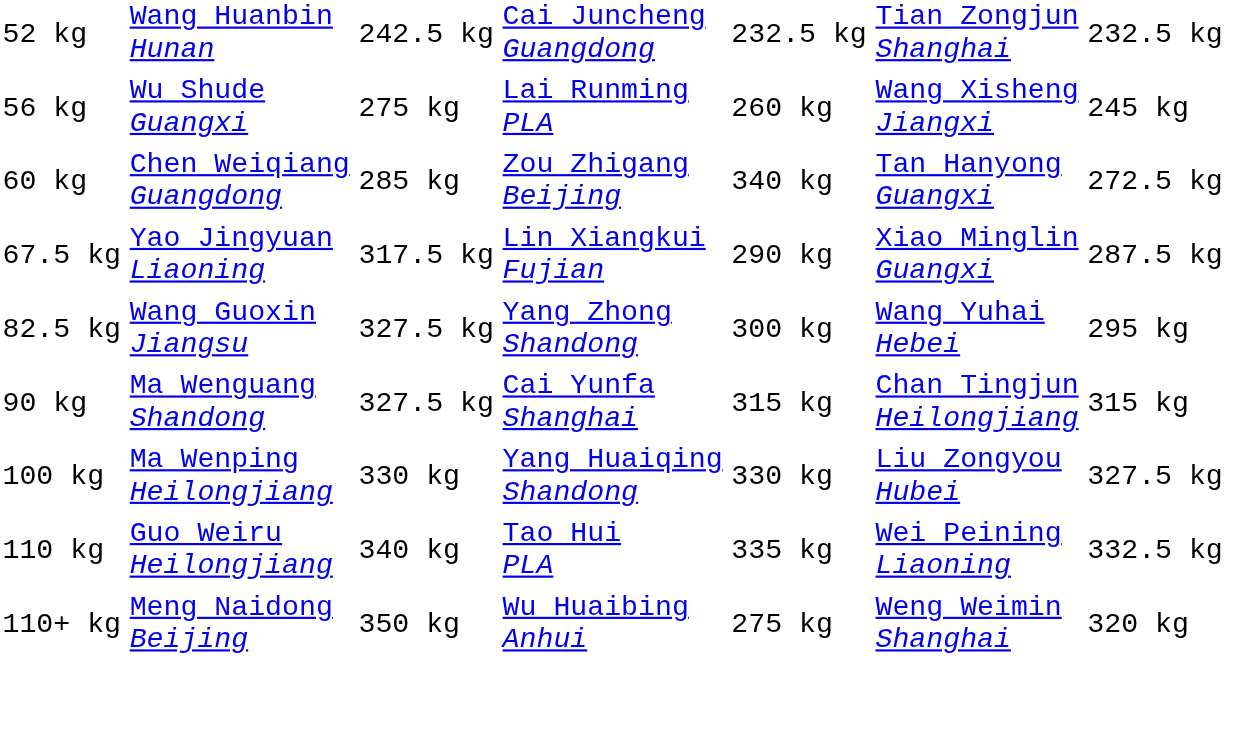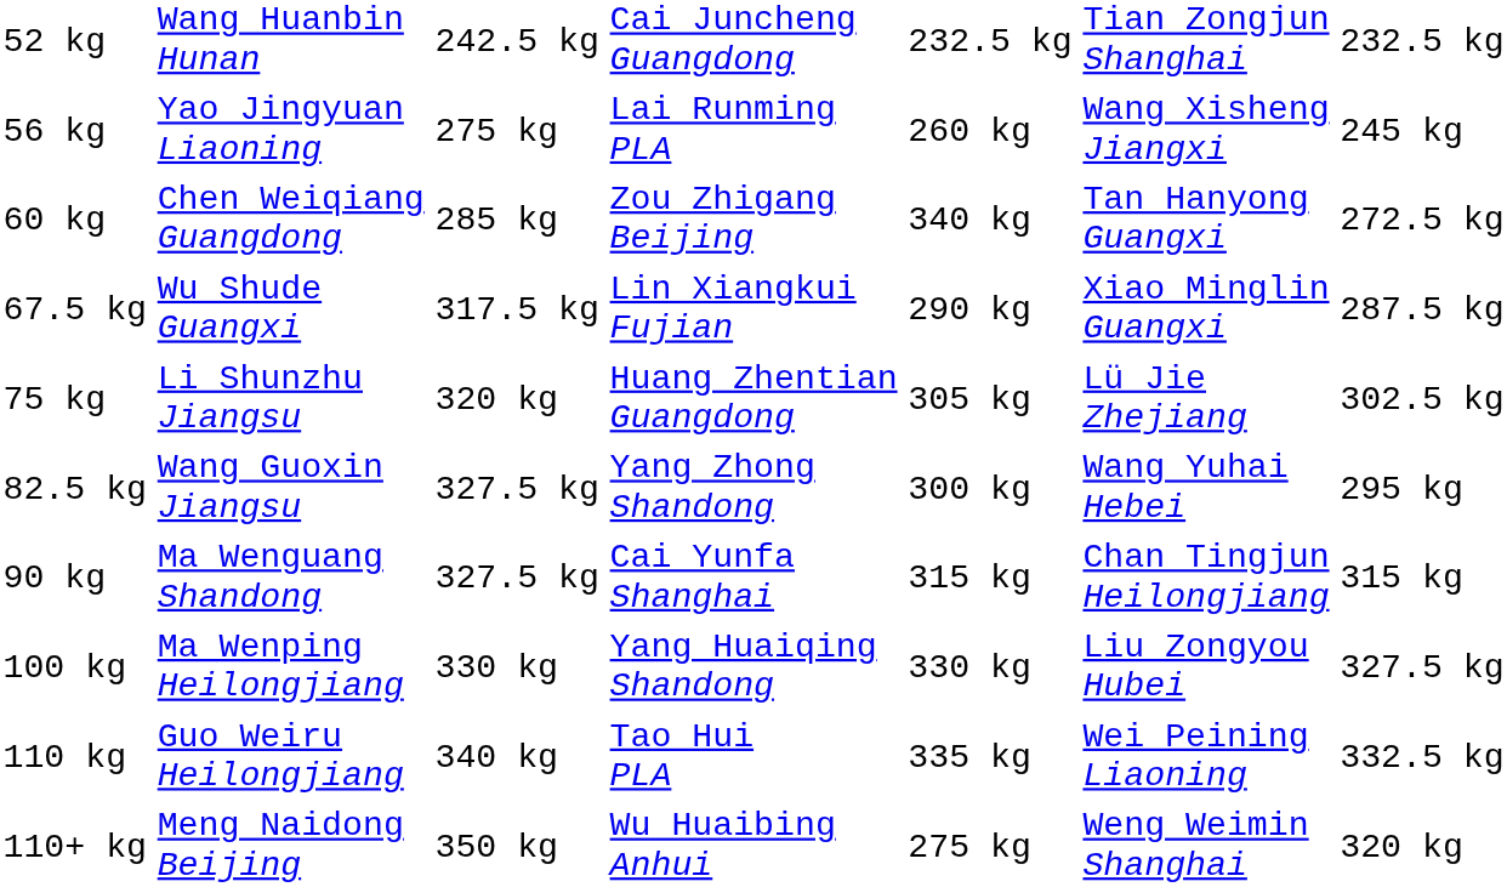56 kg | column 2: Wu Shude Guangxi -> Yao Jingyuan Liaoning
67.5 kg | column 2: Yao Jingyuan Liaoning -> Wu Shude Guangxi
+ row: 75 kg | Li Shunzhu Jiangsu | 320 kg | Huang Zhentian Guangdong | 305 kg | Lü Jie Zhejiang | 302.5 kg
